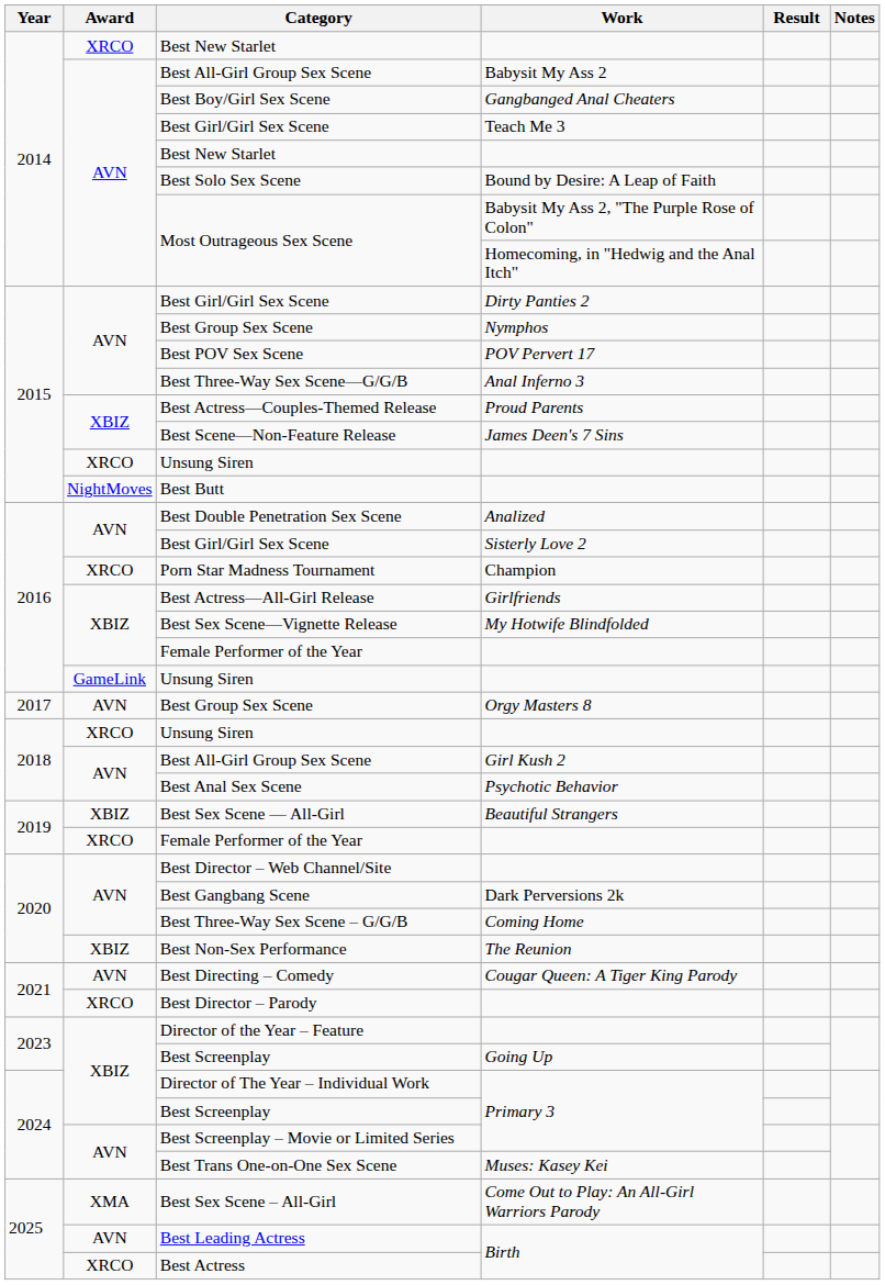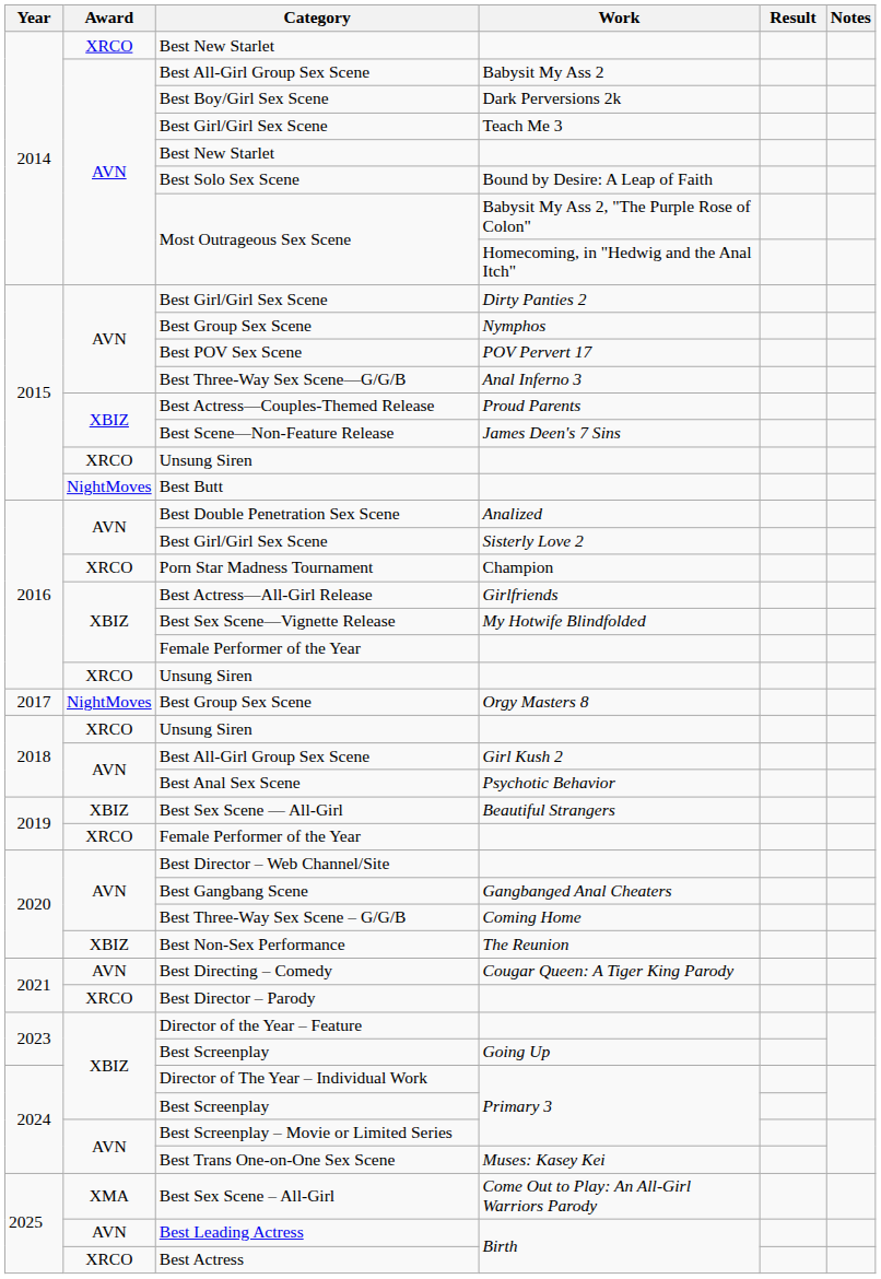Best Boy/Girl Sex Scene | Work: Gangbanged Anal Cheaters -> Dark Perversions 2k
2016 / Unsung Siren | Award: GameLink -> XRCO
2017 / Best Group Sex Scene | Award: AVN -> NightMoves
Best Gangbang Scene | Work: Dark Perversions 2k -> Gangbanged Anal Cheaters
